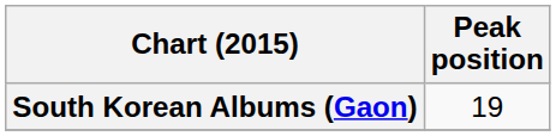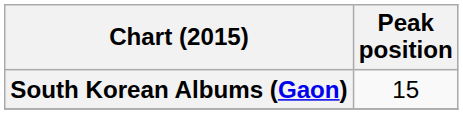South Korean Albums (Gaon) | Peak position: 19 -> 15
